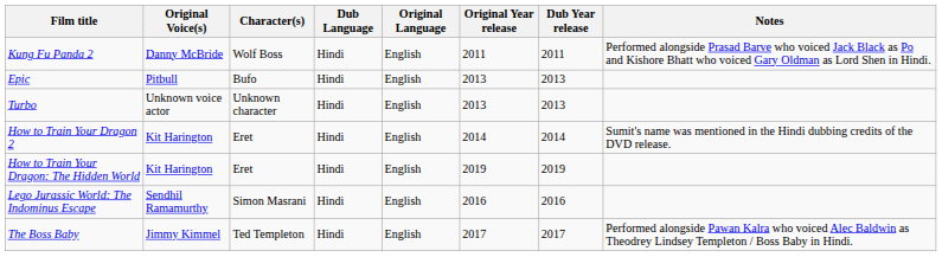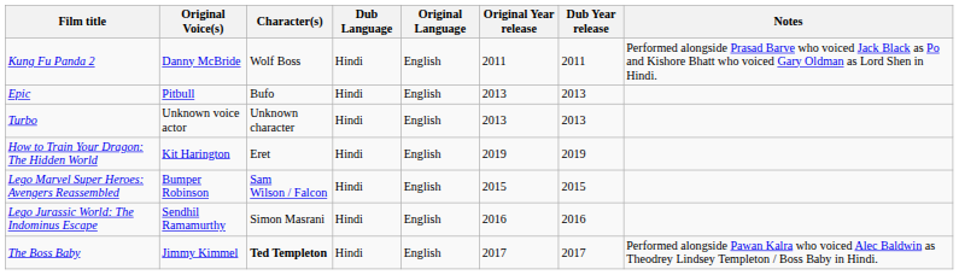- row: How to Train Your Dragon 2 | Kit Harington | Eret | Hindi | English | 2014 | 2014 | Sumit's name was mentioned in the Hindi dubbing credits of the DVD release.
+ row: Lego Marvel Super Heroes: Avengers Reassembled | Bumper Robinson | Sam Wilson / Falcon | Hindi | English | 2015 | 2015
The Boss Baby | Character(s): normal -> bold
